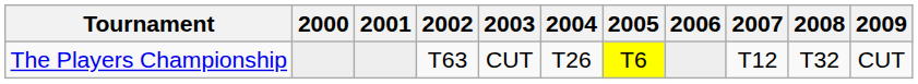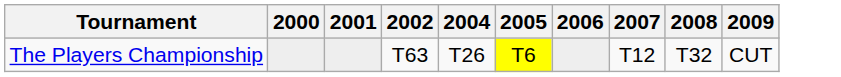- column: 2003 | CUT
